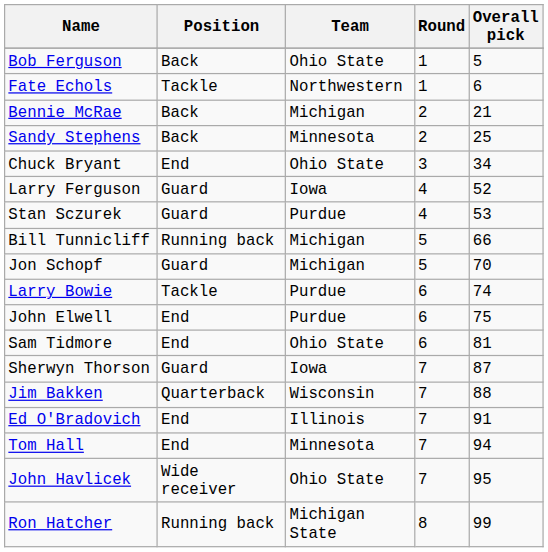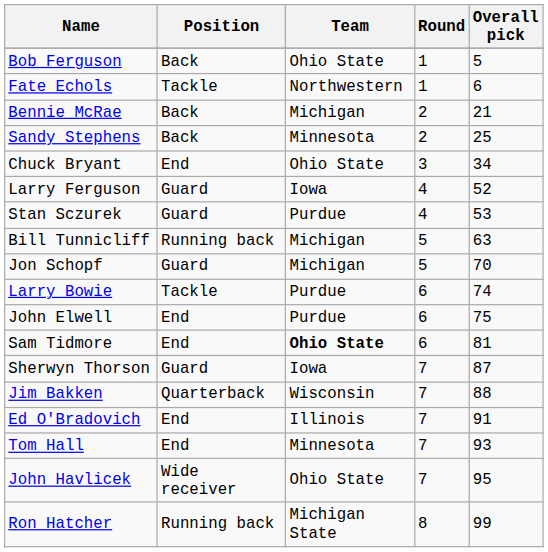Bill Tunnicliff | Overall pick: 66 -> 63
Sam Tidmore | Team: normal -> bold
Tom Hall | Overall pick: 94 -> 93
